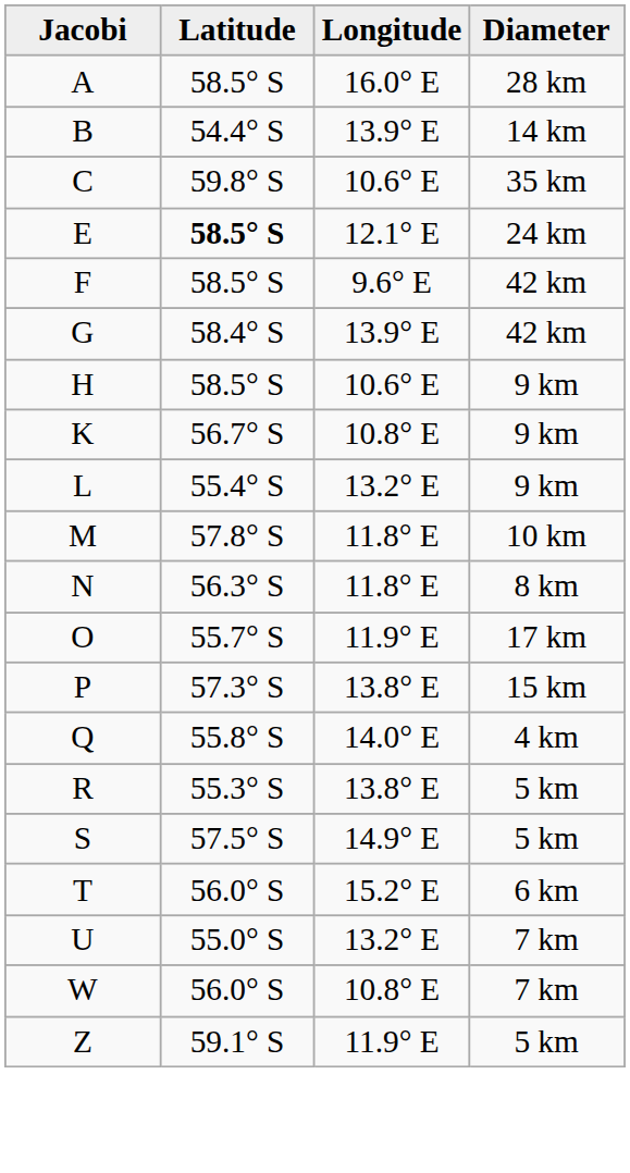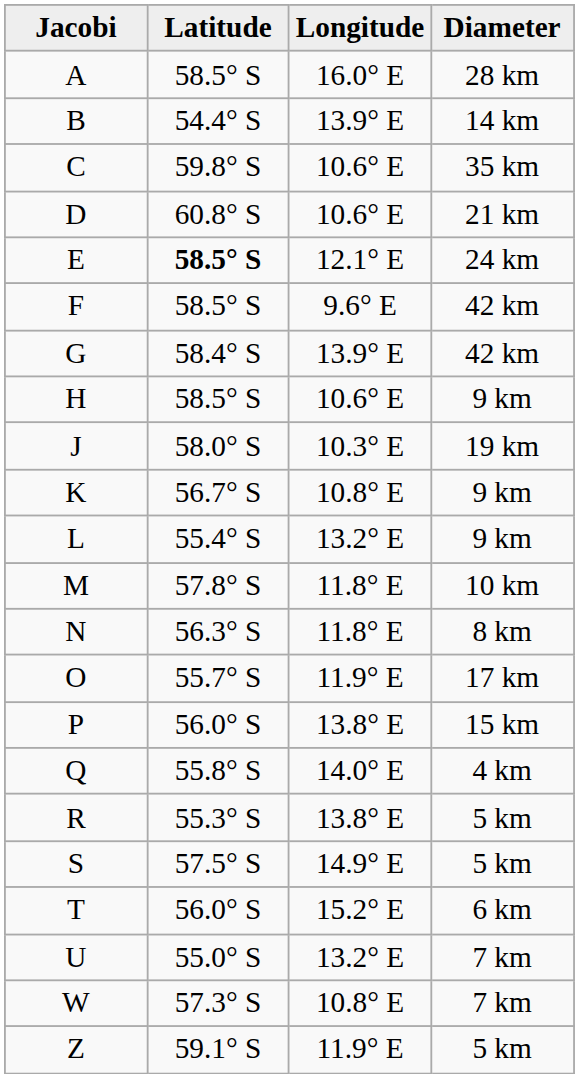+ row: D | 60.8° S | 10.6° E | 21 km
+ row: J | 58.0° S | 10.3° E | 19 km
P | Latitude: 57.3° S -> 56.0° S
W | Latitude: 56.0° S -> 57.3° S
